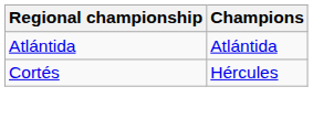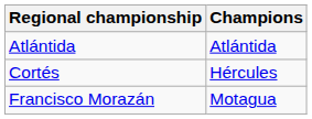+ row: Francisco Morazán | Motagua
